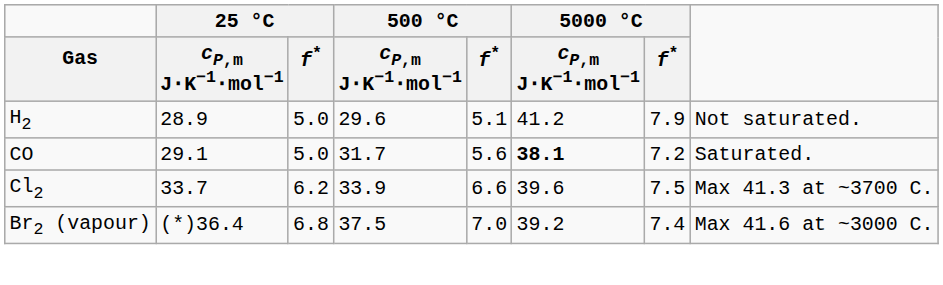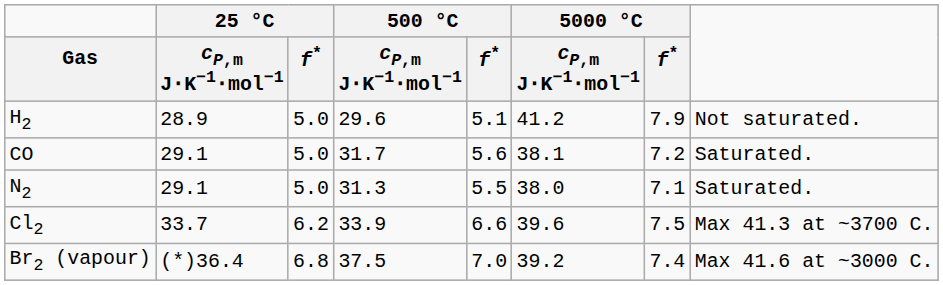CO | 5000 °C / cP,m J⋅K−1⋅mol−1: bold -> normal
+ row: N2 | 29.1 | 5.0 | 31.3 | 5.5 | 38.0 | 7.1 | Saturated.
